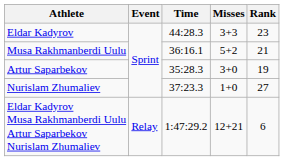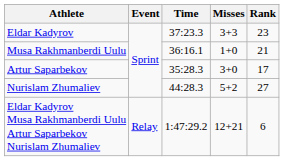Eldar Kadyrov | Time: 44:28.3 -> 37:23.3
Musa Rakhmanberdi Uulu | Misses: 5+2 -> 1+0
Artur Saparbekov | Rank: 19 -> 17
Nurislam Zhumaliev | Time: 37:23.3 -> 44:28.3
Nurislam Zhumaliev | Misses: 1+0 -> 5+2
